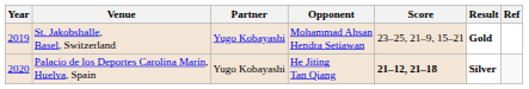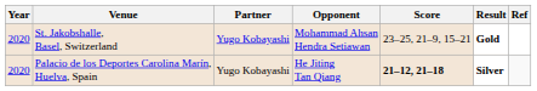St. Jakobshalle, Basel, Switzerland | Year: 2019 -> 2020
